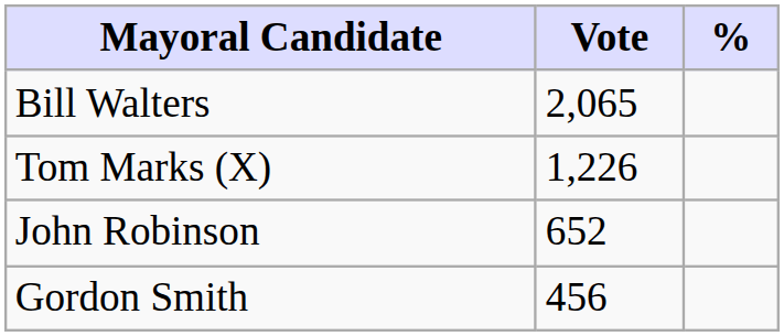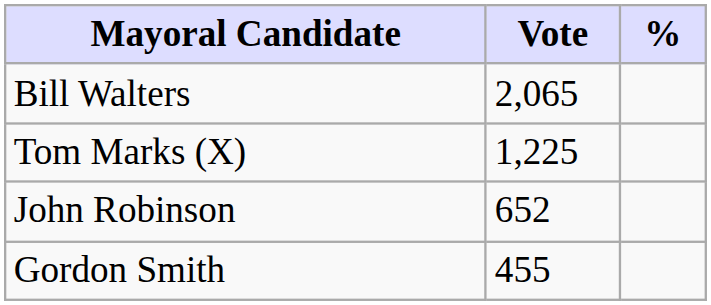Tom Marks (X) | Vote: 1,226 -> 1,225
Gordon Smith | Vote: 456 -> 455
